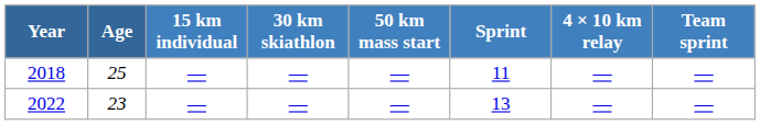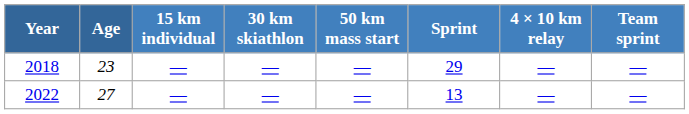2018 | Age: 25 -> 23
2018 | Sprint: 11 -> 29
2022 | Age: 23 -> 27
